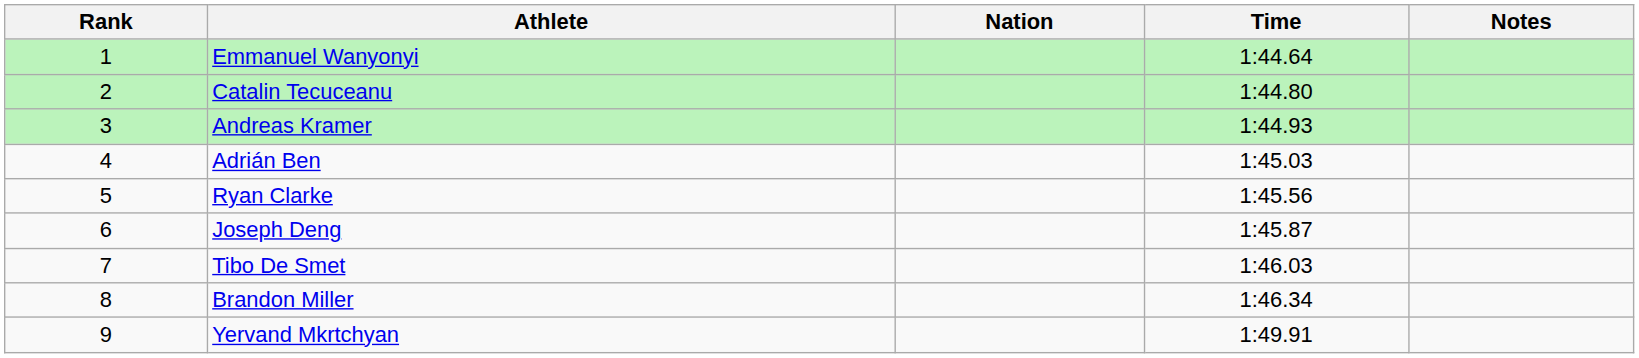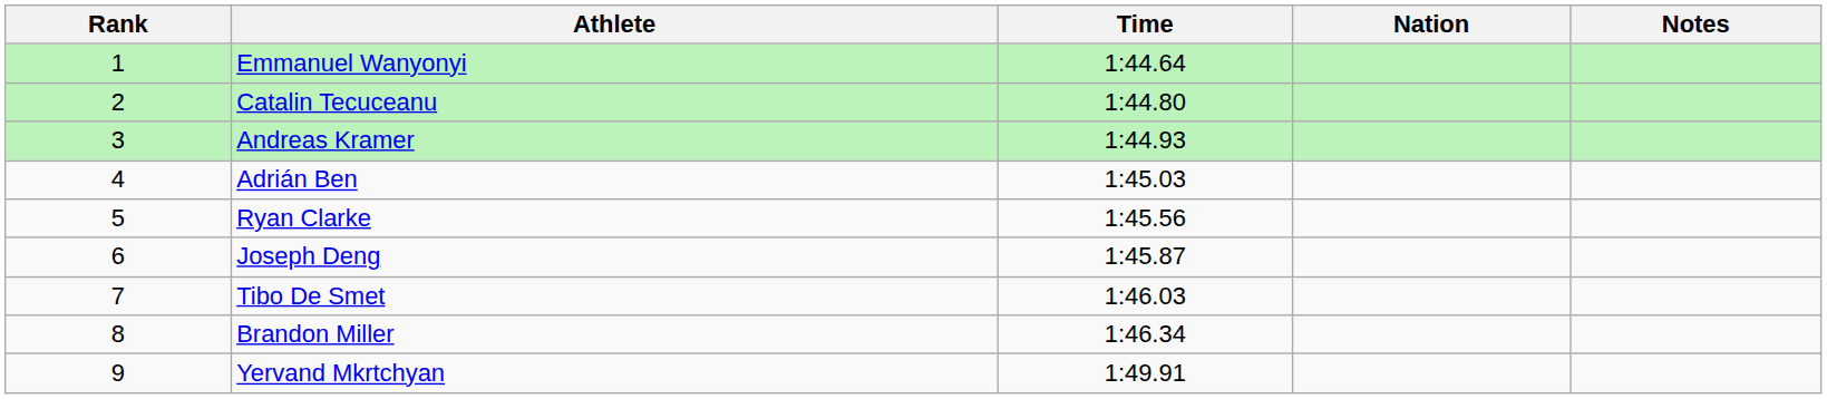columns swapped: Nation <-> Time
